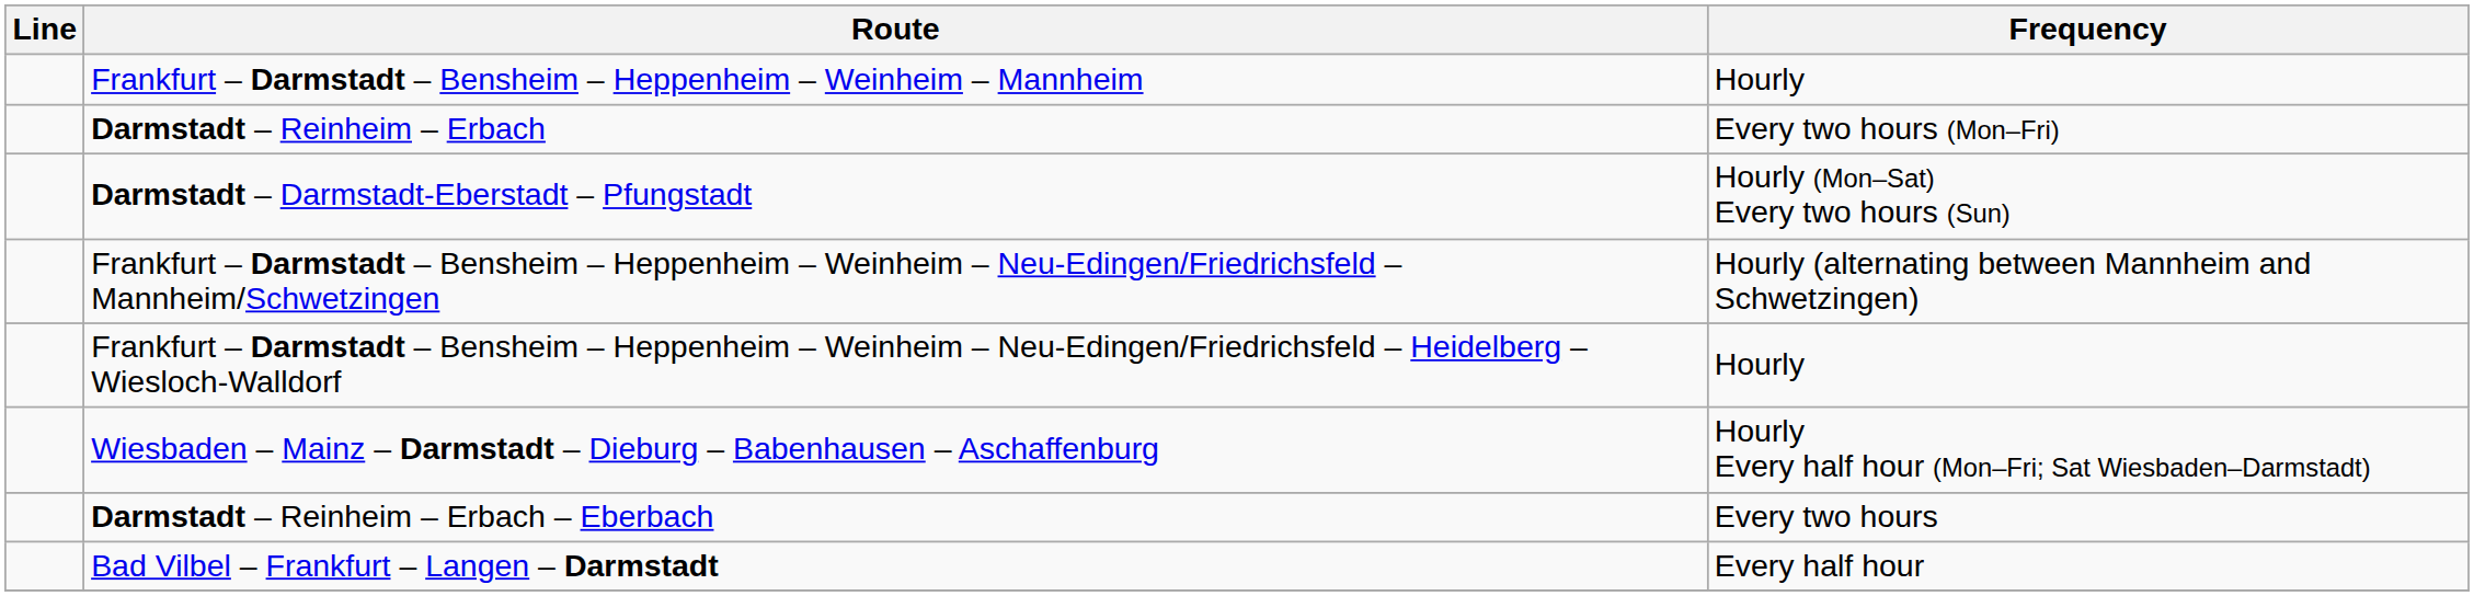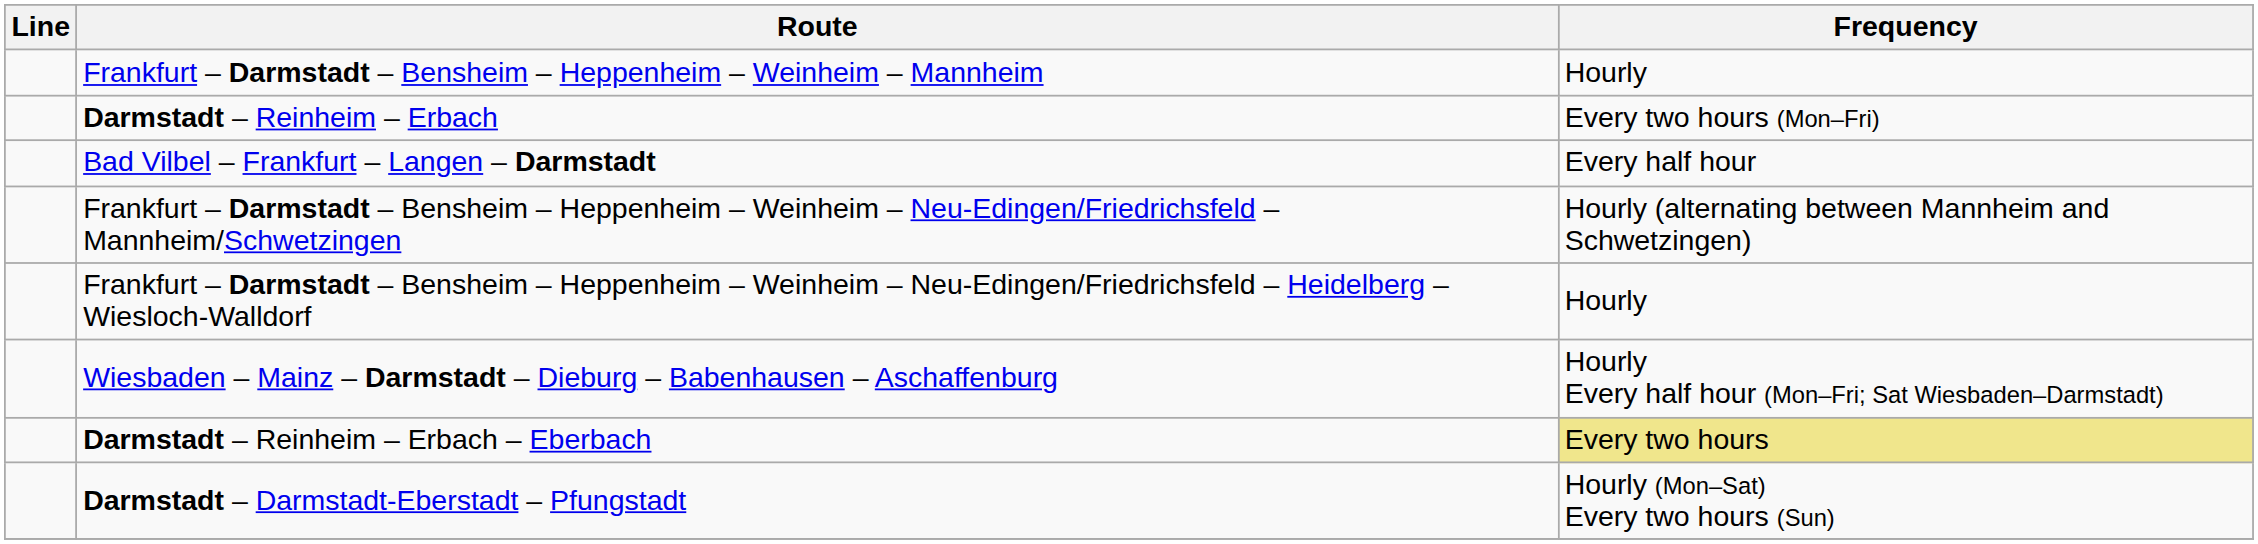rows swapped: Darmstadt – Darmstadt-Eberstadt – Pfungstadt <-> Bad Vilbel – Frankfurt – Langen – Darmstadt
Darmstadt – Reinheim – Erbach – Eberbach | Frequency: no background -> khaki background
